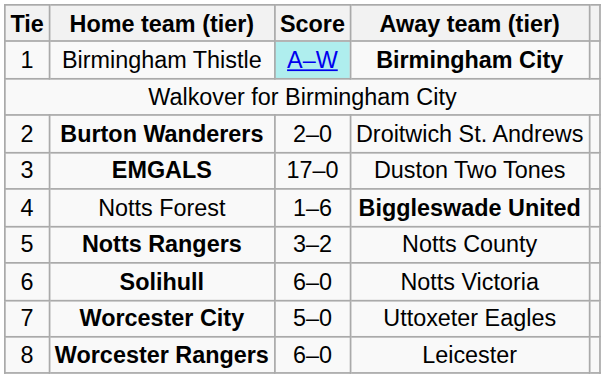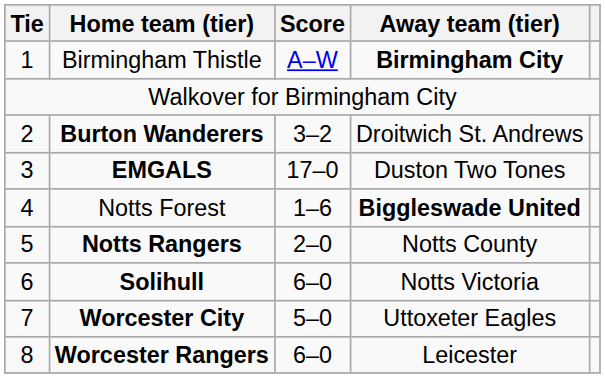Birmingham Thistle | Score: paleturquoise background -> no background
Burton Wanderers | Score: 2–0 -> 3–2
Notts Rangers | Score: 3–2 -> 2–0
